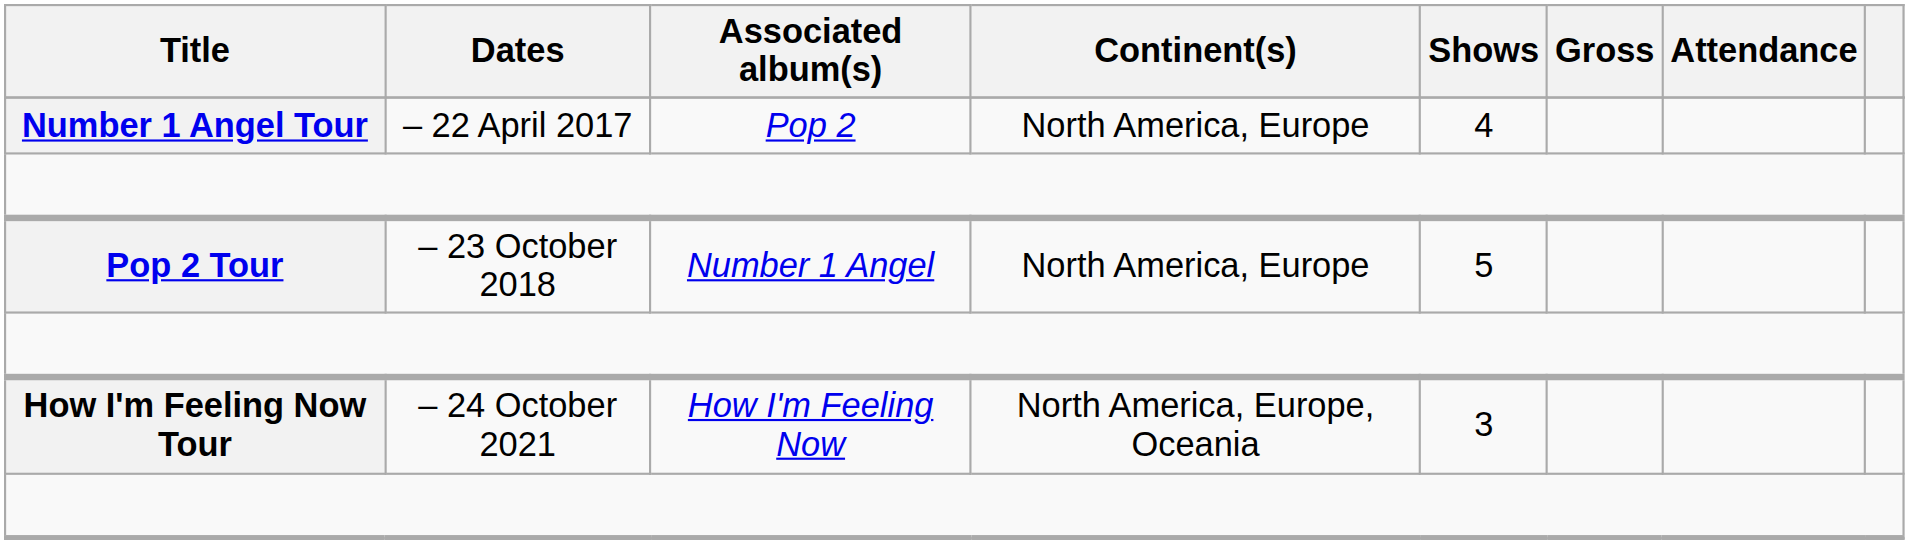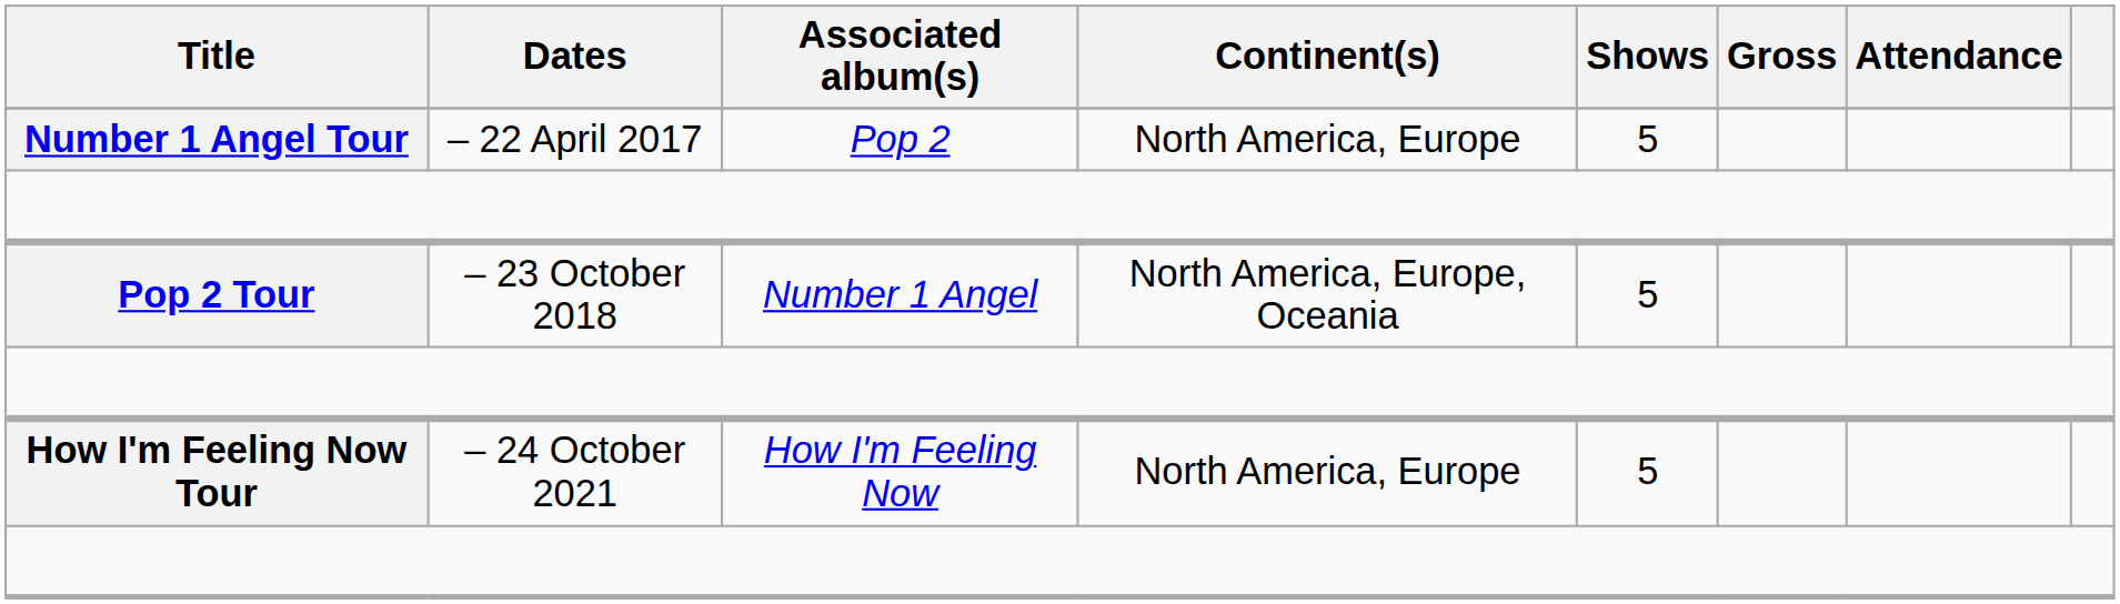Number 1 Angel Tour | Shows: 4 -> 5
Pop 2 Tour | Continent(s): North America, Europe -> North America, Europe, Oceania
How I'm Feeling Now Tour | Continent(s): North America, Europe, Oceania -> North America, Europe
How I'm Feeling Now Tour | Shows: 3 -> 5
